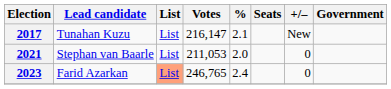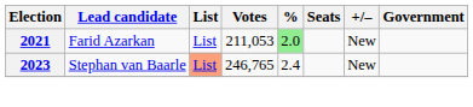- row: 2017 | Tunahan Kuzu | List | 216,147 | 2.1 | New
2021 | Lead candidate: Stephan van Baarle -> Farid Azarkan
2021 | %: no background -> lightgreen background
2021 | +/–: 0 -> New
2023 | Lead candidate: Farid Azarkan -> Stephan van Baarle
2023 | +/–: 0 -> New
